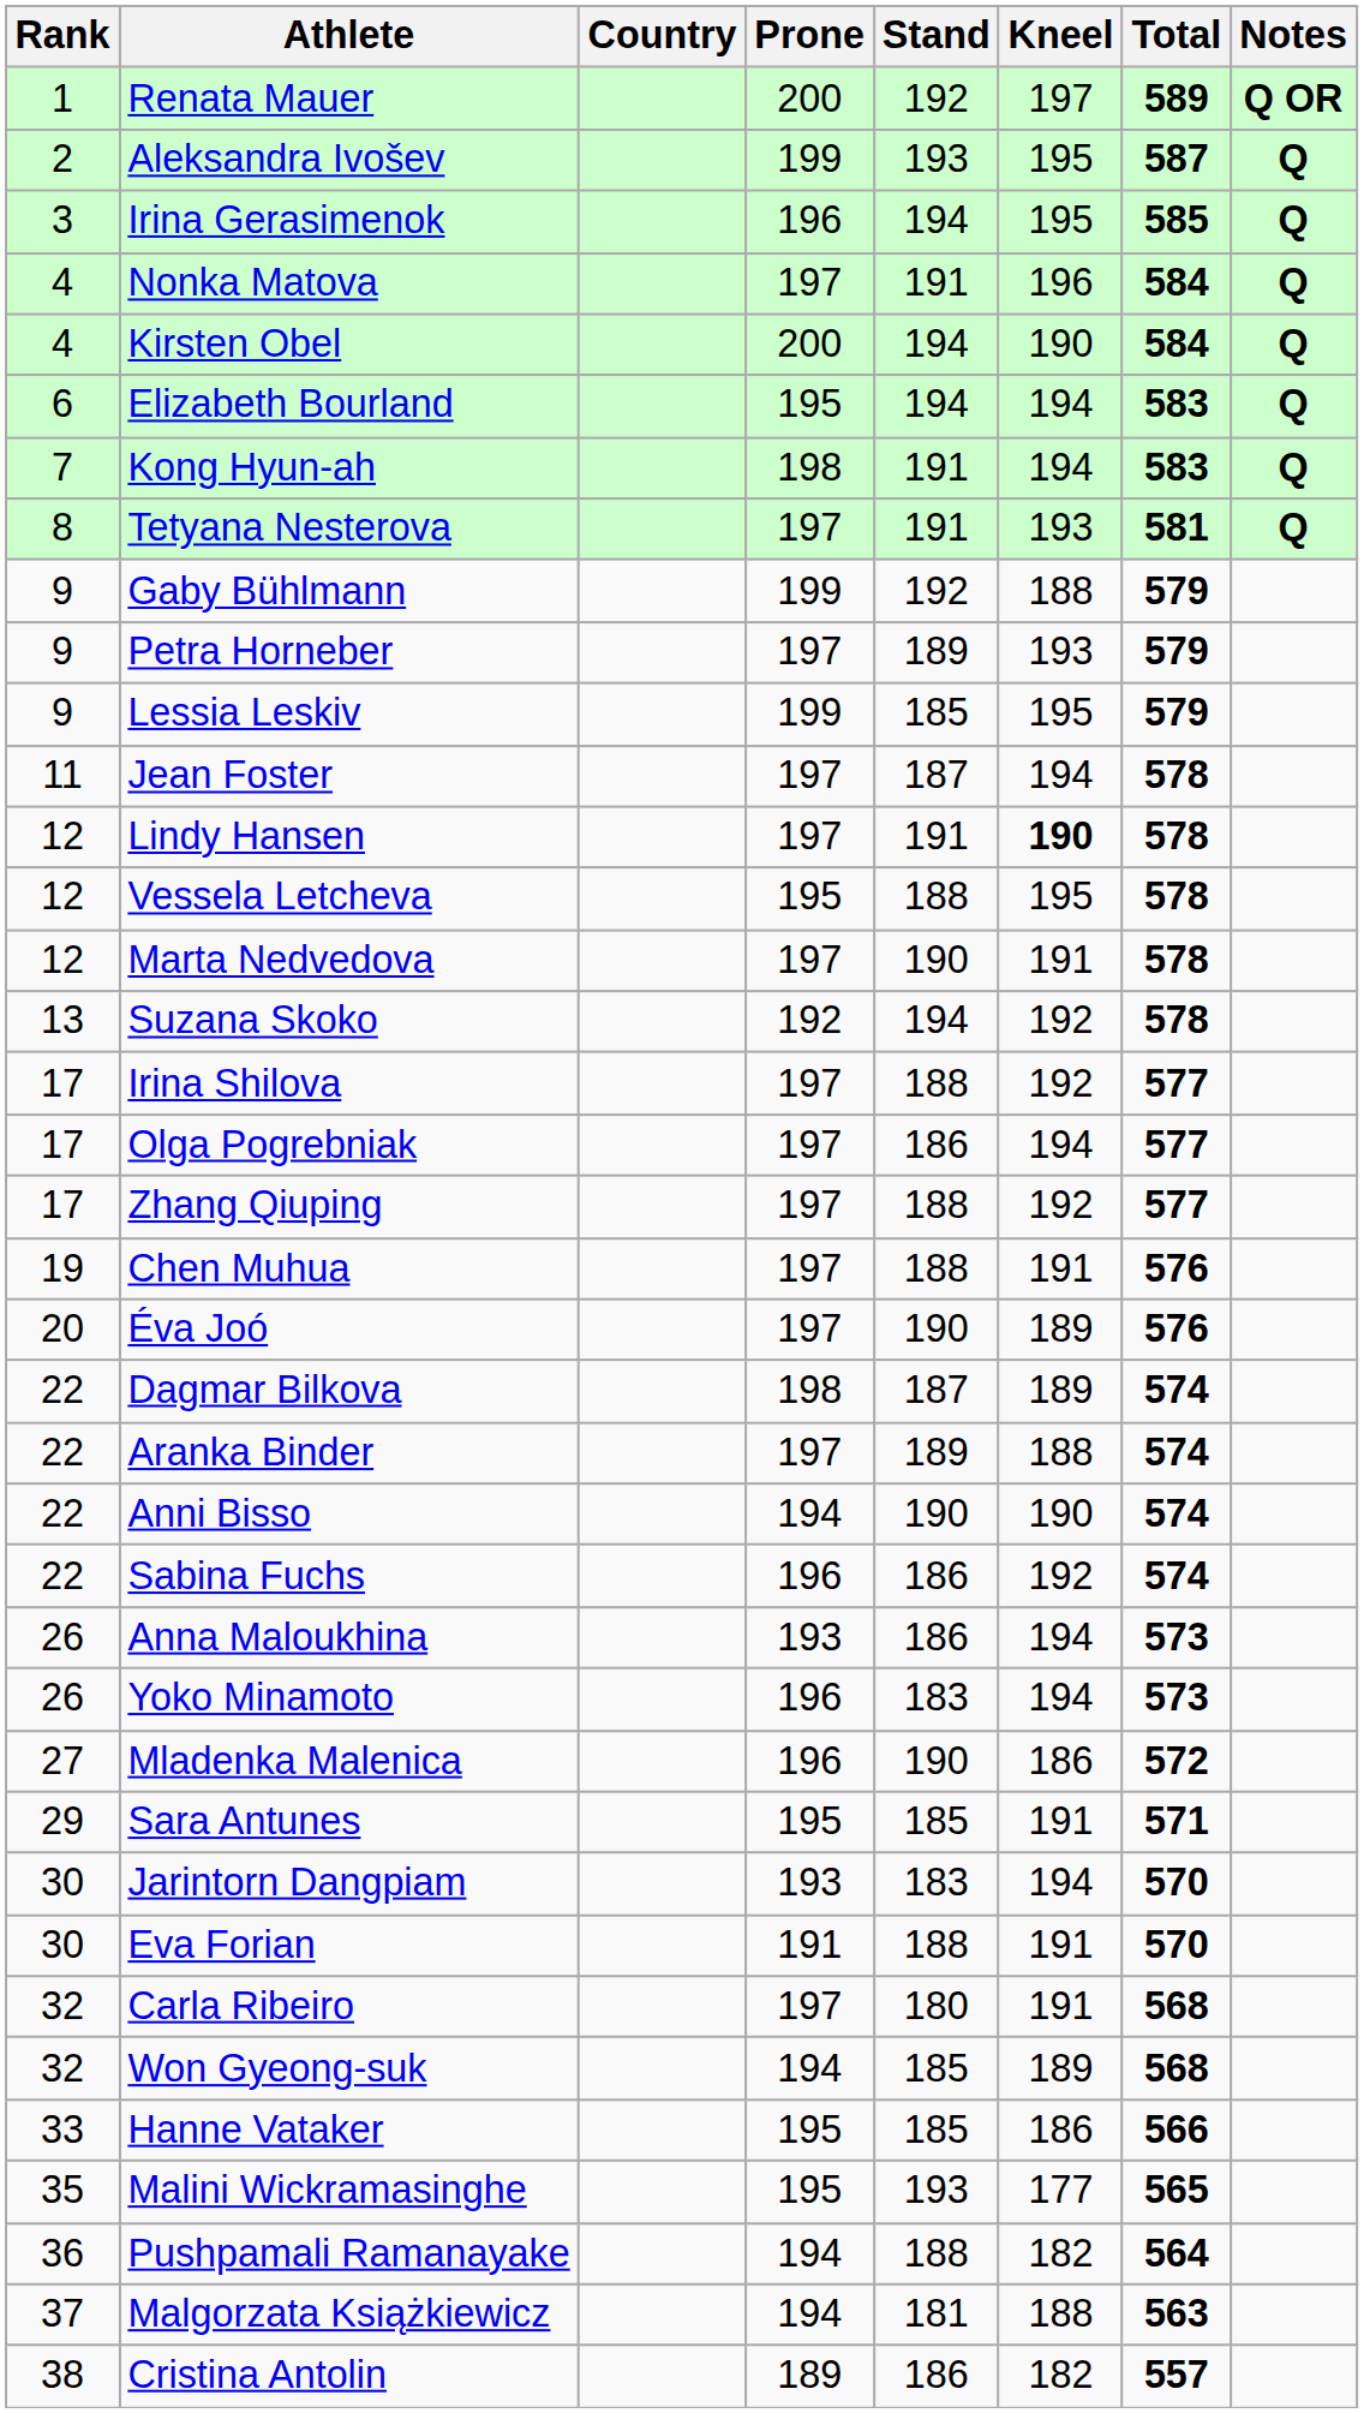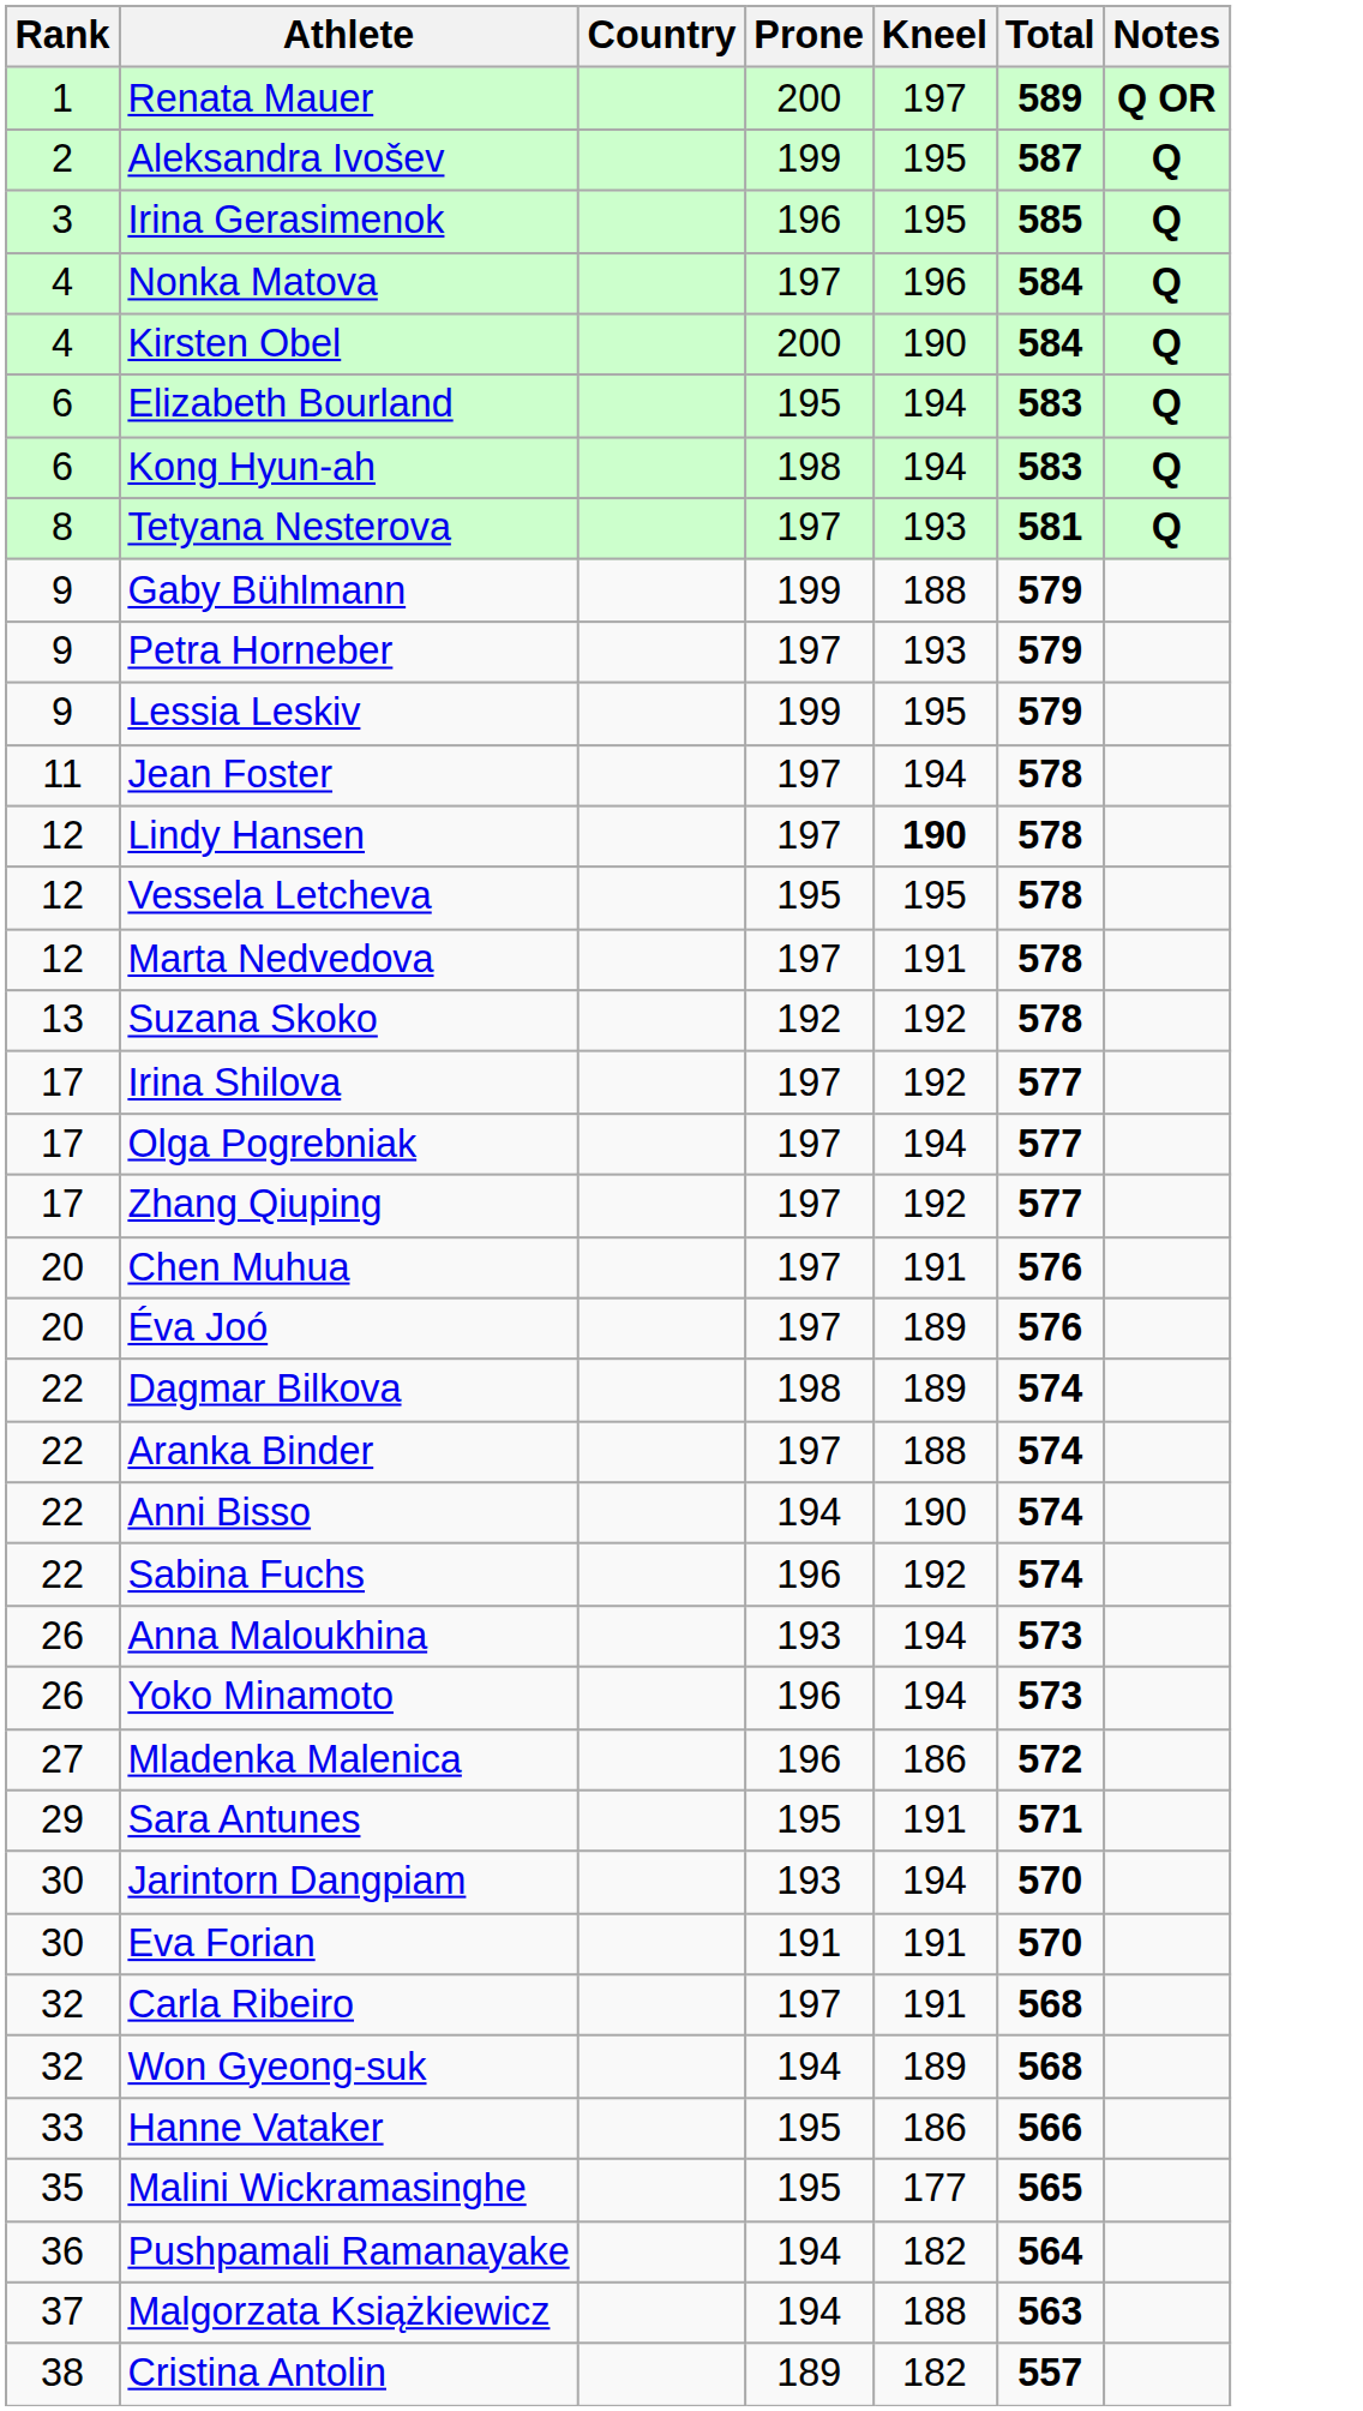- column: Stand | 192 | 193 | 194 | 191 | 194 | 194 | 191 | 191 | 192 | 189 | 185 | 187 | 191 | 188 | 190 | 194 | 188 | 186 | 188 | 188 | 190 | 187 | 189 | 190 | 186 | 186 | 183 | 190 | 185 | 183 | 188 | 180 | 185 | 185 | 193 | 188 | 181 | 186
Kong Hyun-ah | Rank: 7 -> 6
Chen Muhua | Rank: 19 -> 20
